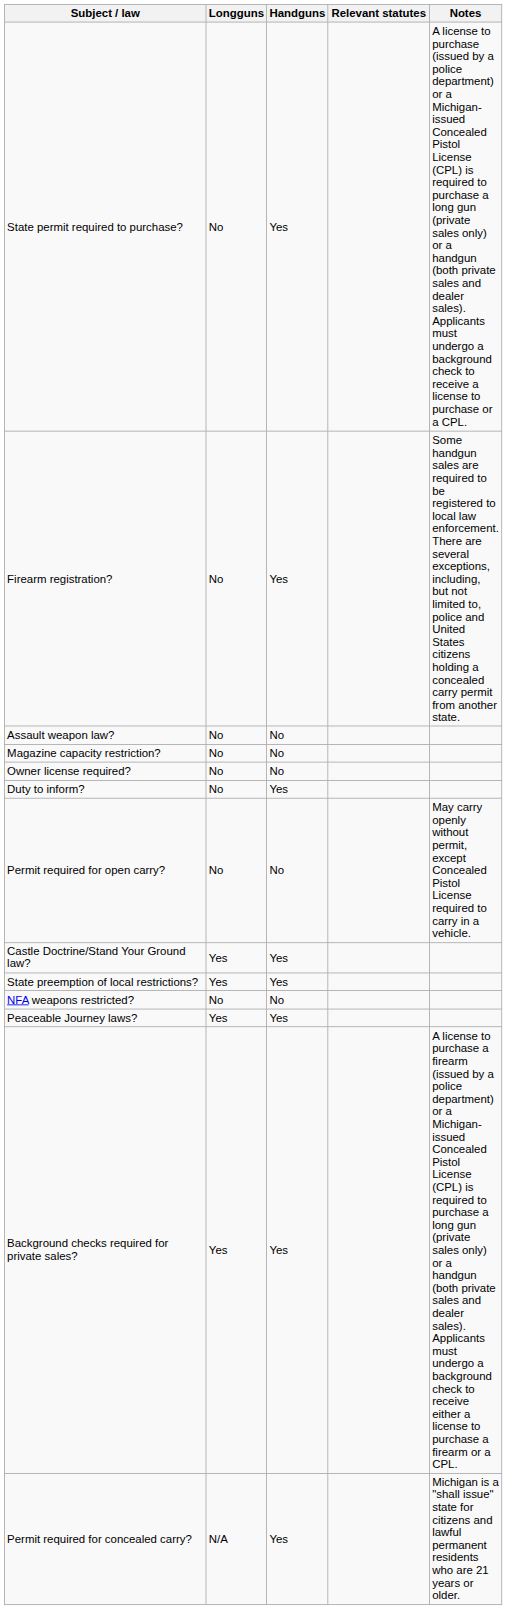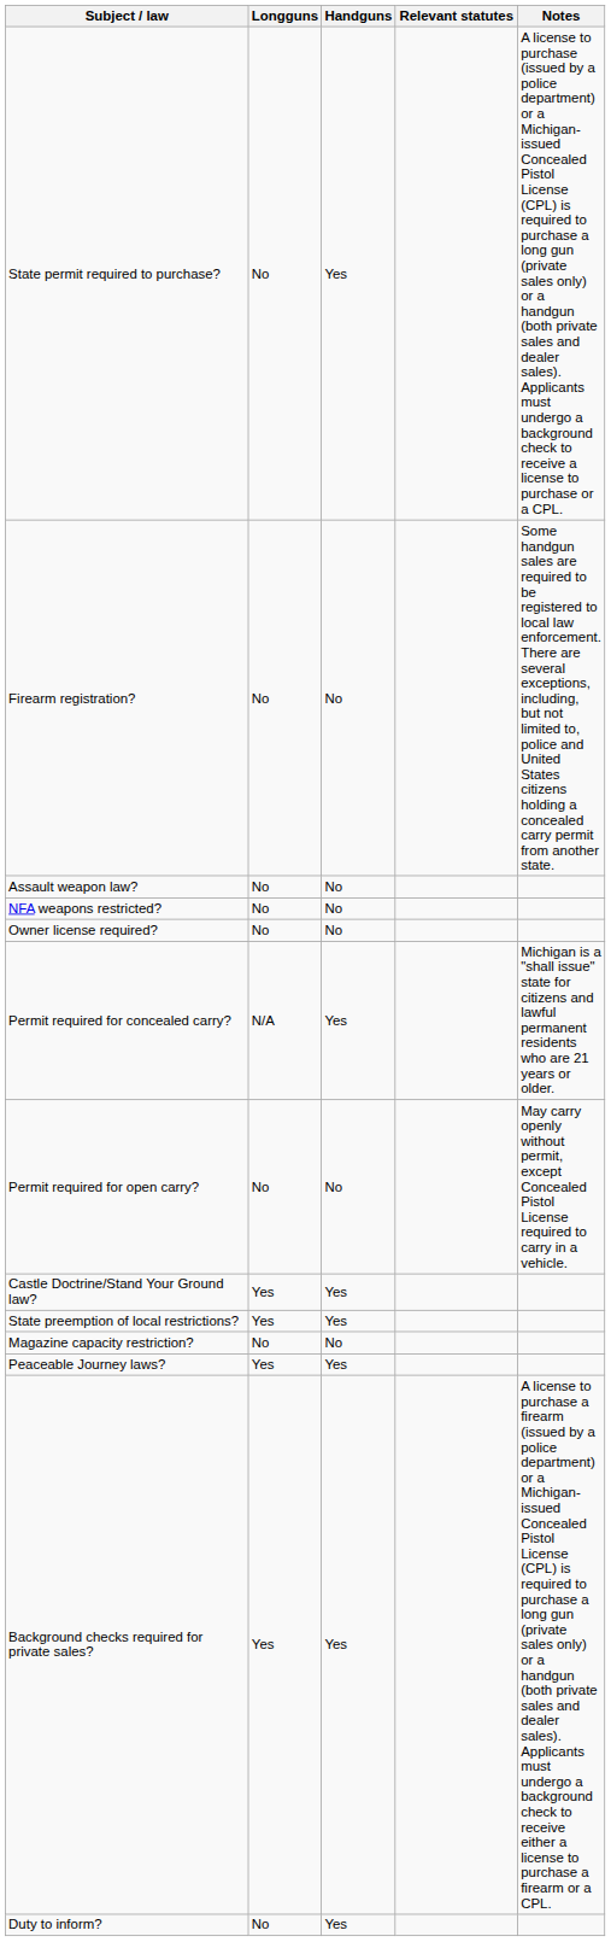Firearm registration? | Handguns: Yes -> No
rows swapped: Magazine capacity restriction? <-> NFA weapons restricted?
rows swapped: Permit required for concealed carry? <-> Duty to inform?
